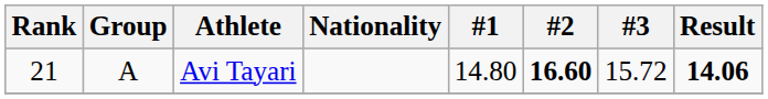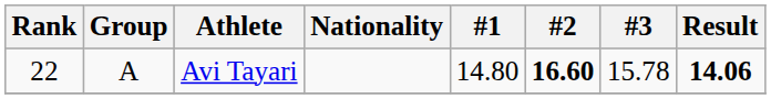Avi Tayari | Rank: 21 -> 22
Avi Tayari | #3: 15.72 -> 15.78
